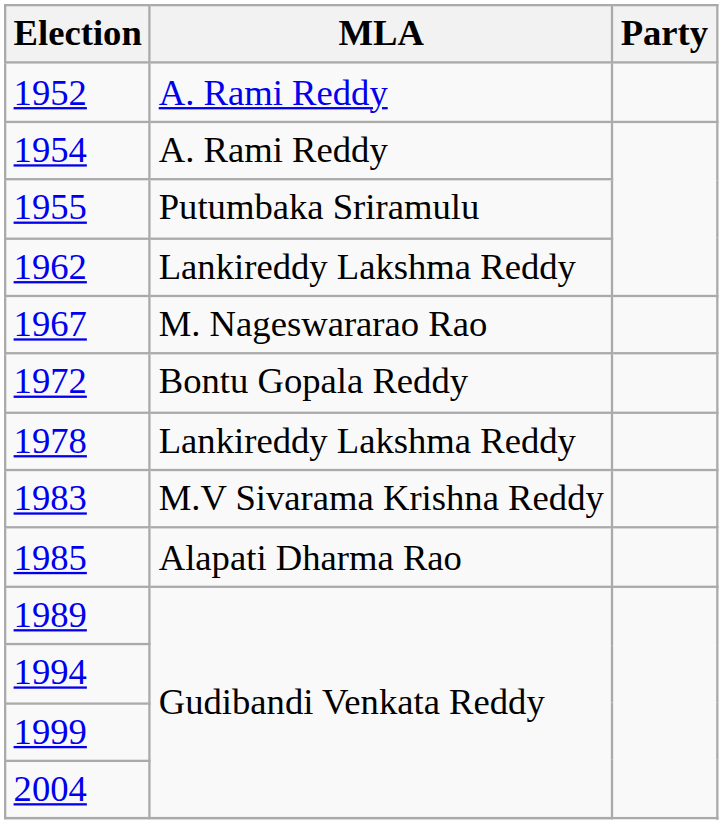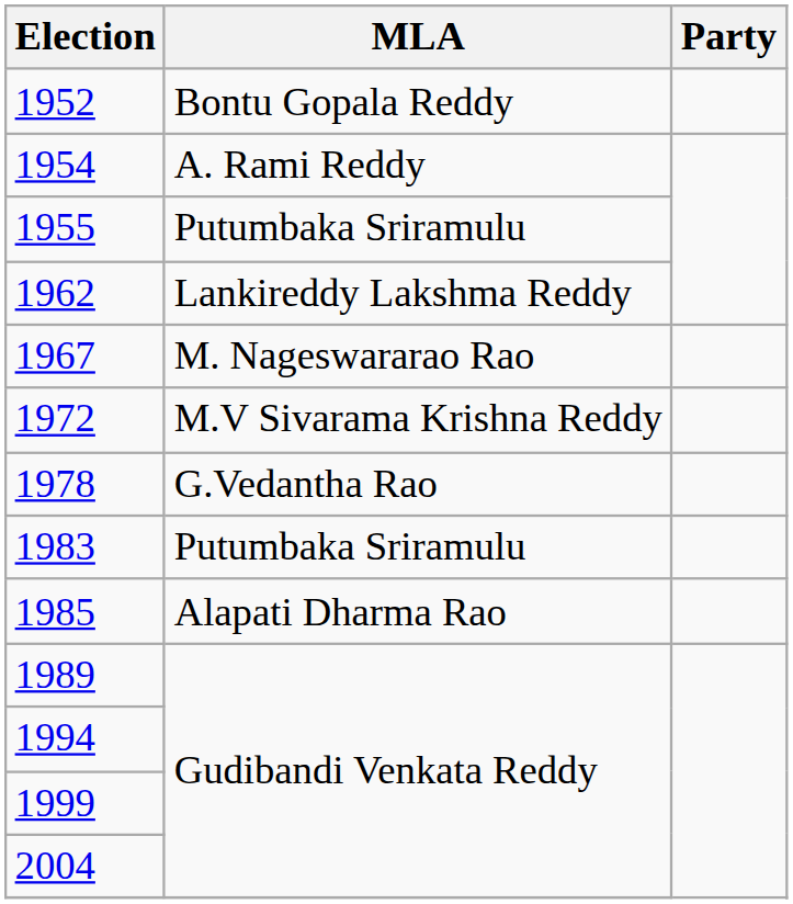1952 | MLA: A. Rami Reddy -> Bontu Gopala Reddy
1972 | MLA: Bontu Gopala Reddy -> M.V Sivarama Krishna Reddy
1978 | MLA: Lankireddy Lakshma Reddy -> G.Vedantha Rao
1983 | MLA: M.V Sivarama Krishna Reddy -> Putumbaka Sriramulu
